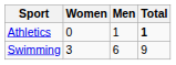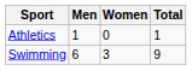columns swapped: Men <-> Women
Athletics | Total: bold -> normal
